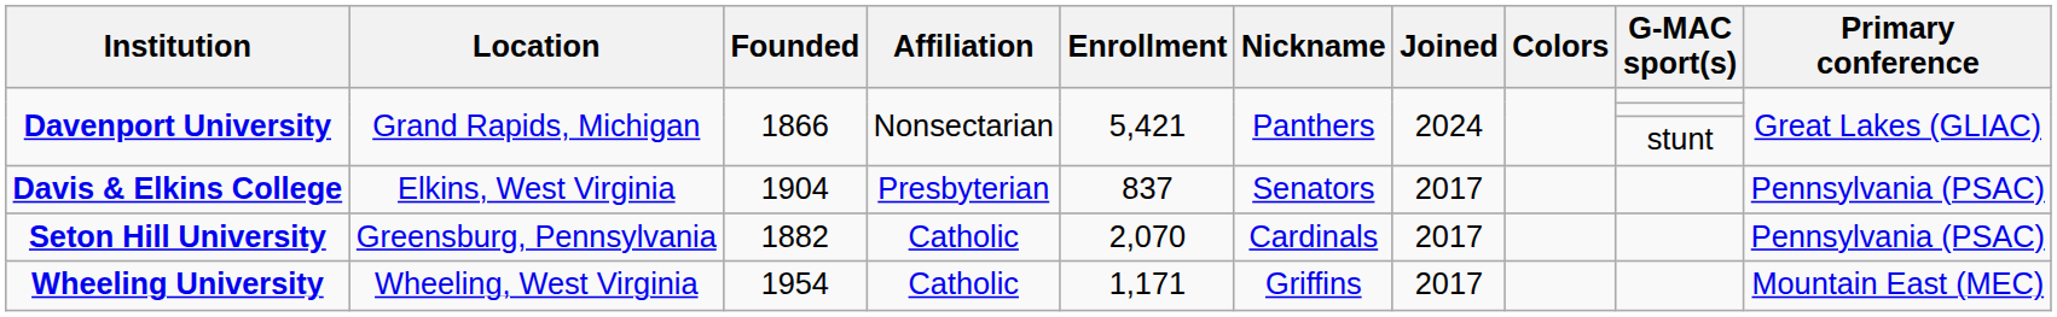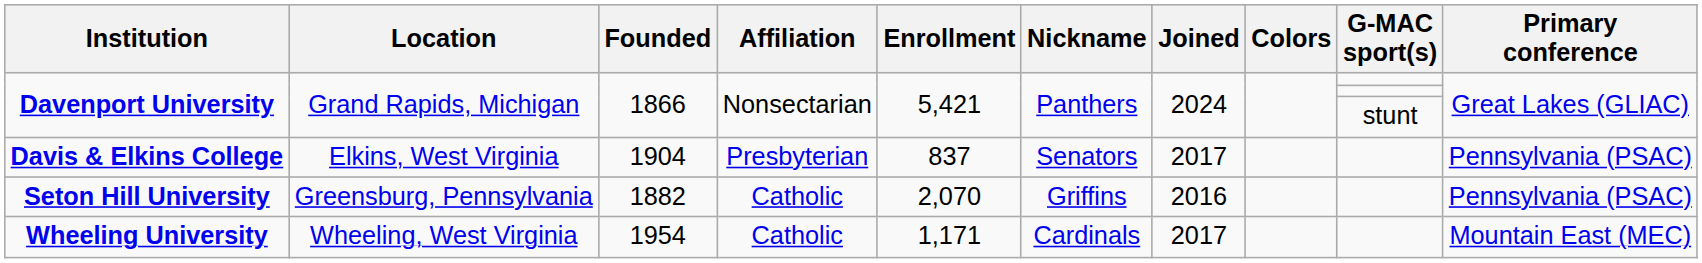Seton Hill University | Nickname: Cardinals -> Griffins
Seton Hill University | Joined: 2017 -> 2016
Wheeling University | Nickname: Griffins -> Cardinals
